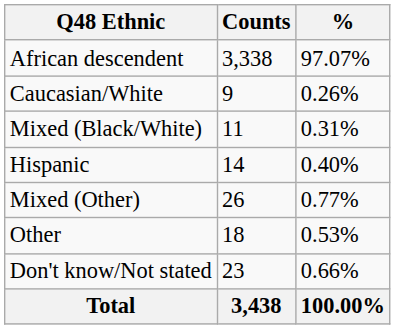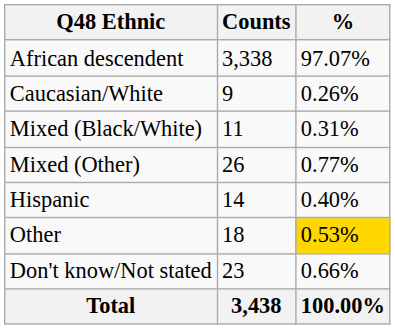rows swapped: Mixed (Other) <-> Hispanic
Other | %: no background -> gold background
